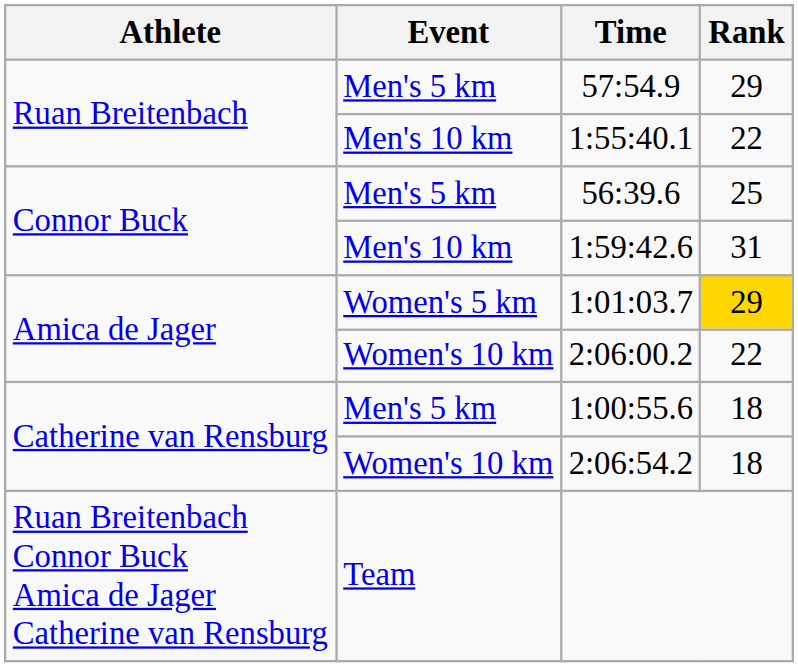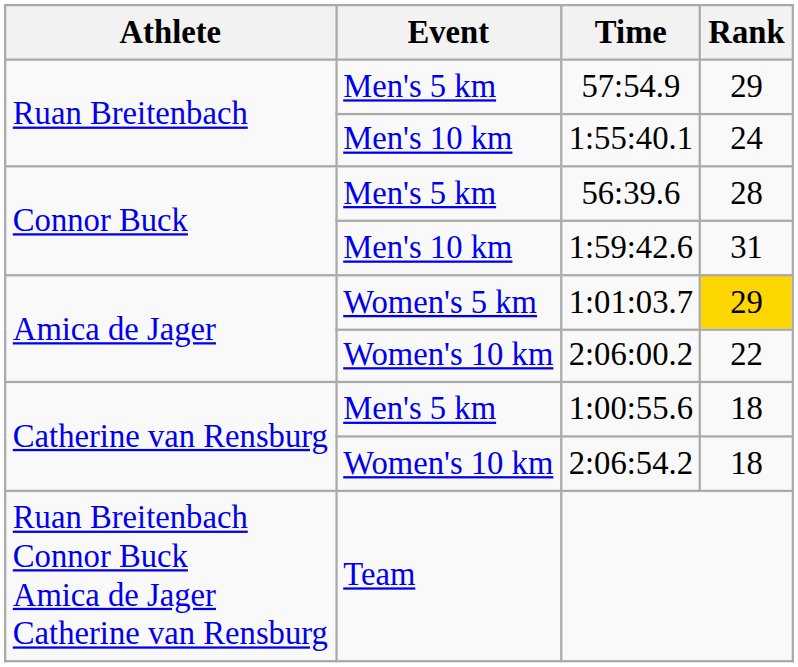1:55:40.1 | Rank: 22 -> 24
56:39.6 | Rank: 25 -> 28
